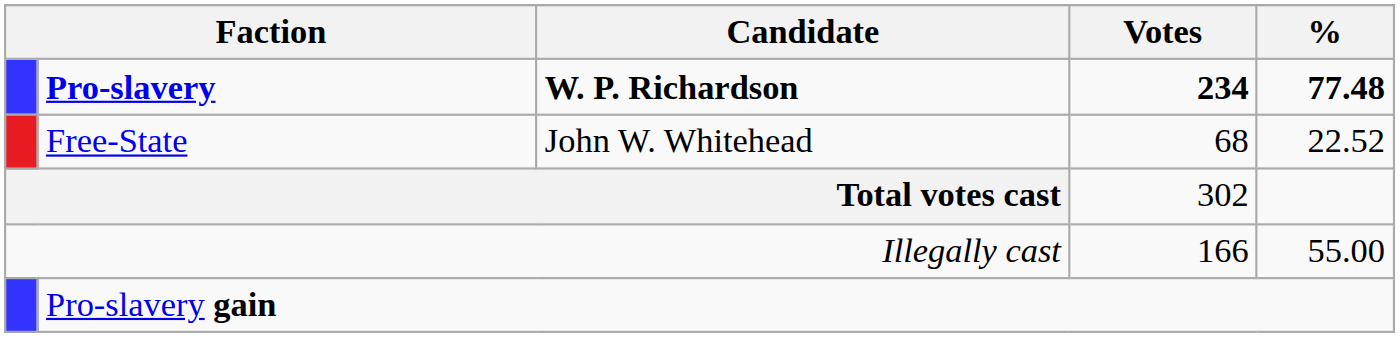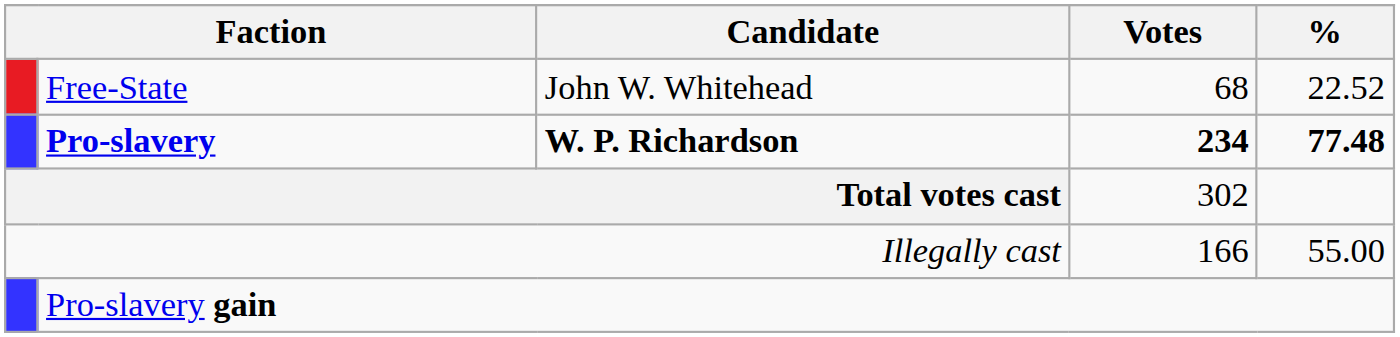rows swapped: Pro-slavery <-> Free-State
